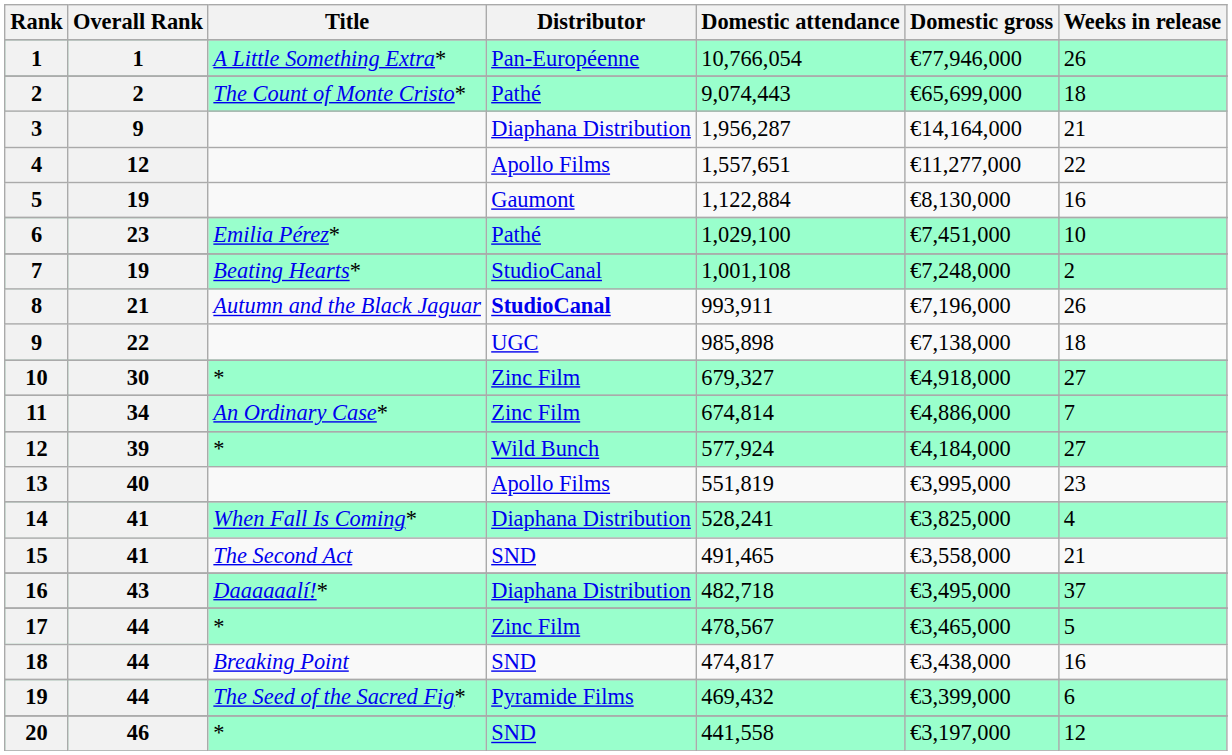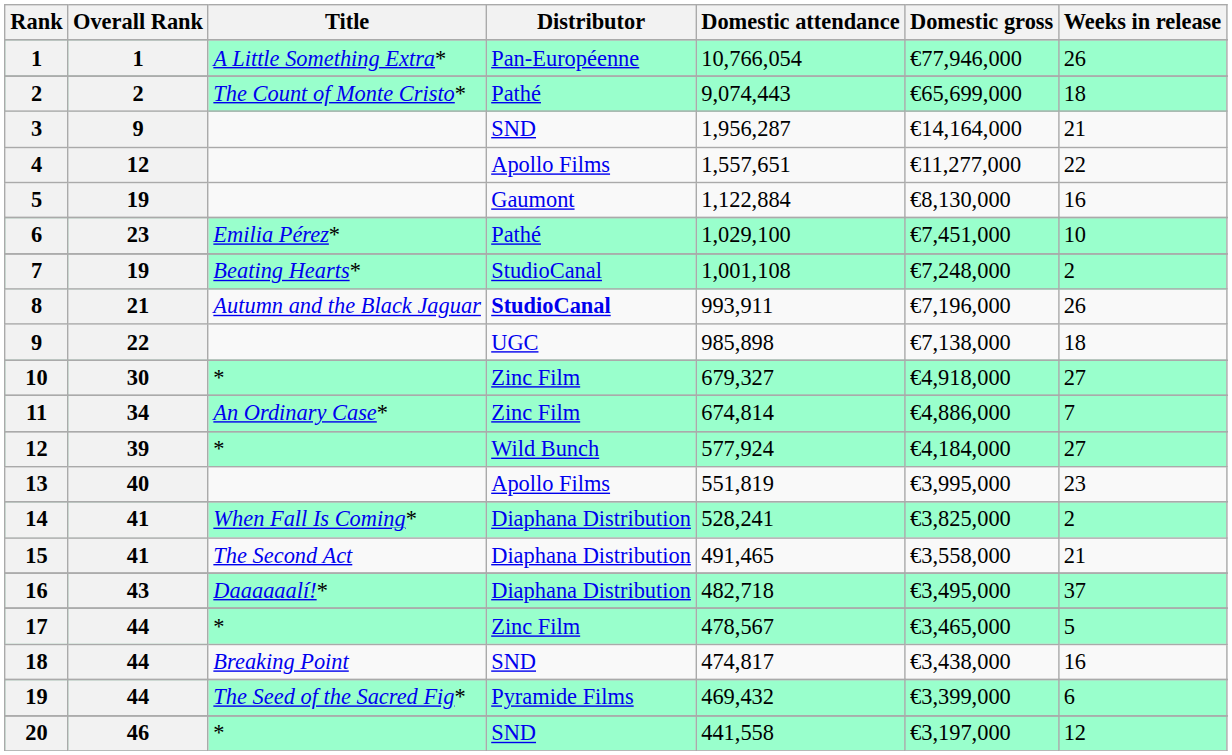3 | Distributor: Diaphana Distribution -> SND
14 | Weeks in release: 4 -> 2
15 | Distributor: SND -> Diaphana Distribution
